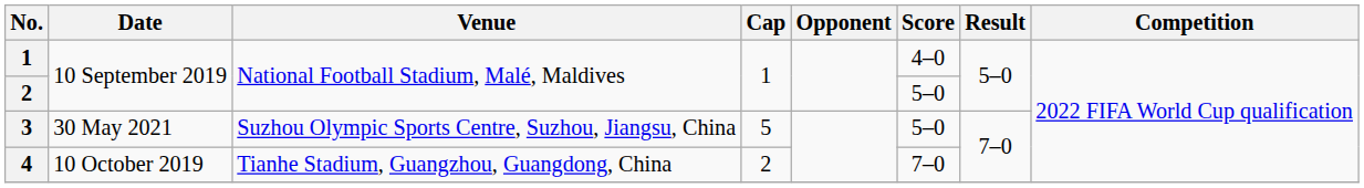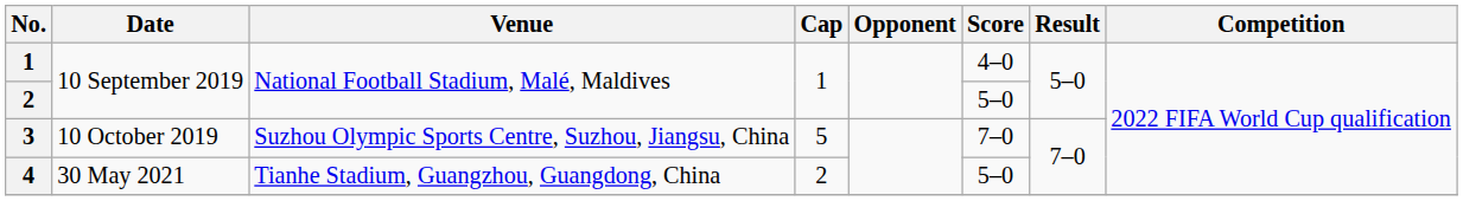3 | Date: 30 May 2021 -> 10 October 2019
3 | Score: 5–0 -> 7–0
4 | Date: 10 October 2019 -> 30 May 2021
4 | Score: 7–0 -> 5–0
